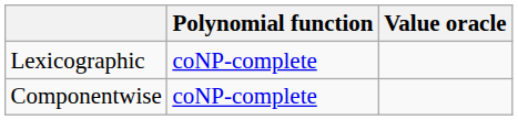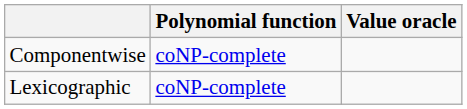rows swapped: Componentwise <-> Lexicographic
